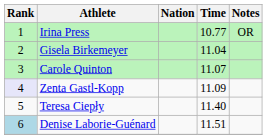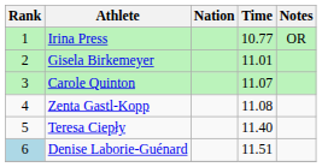Gisela Birkemeyer | Time: 11.04 -> 11.01
Zenta Gastl-Kopp | Rank: lavender background -> no background
Zenta Gastl-Kopp | Time: 11.09 -> 11.08
